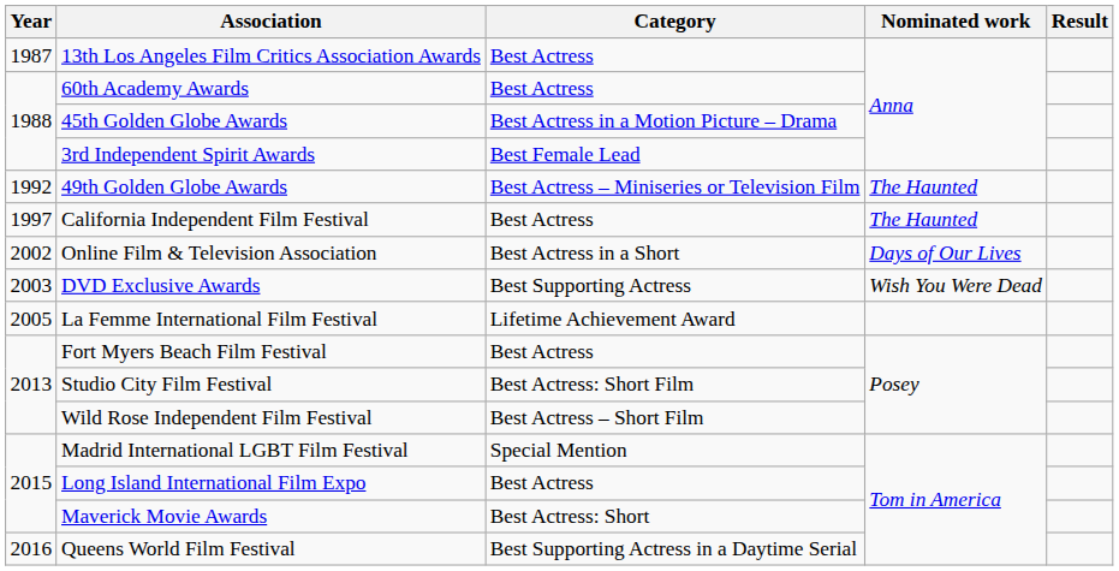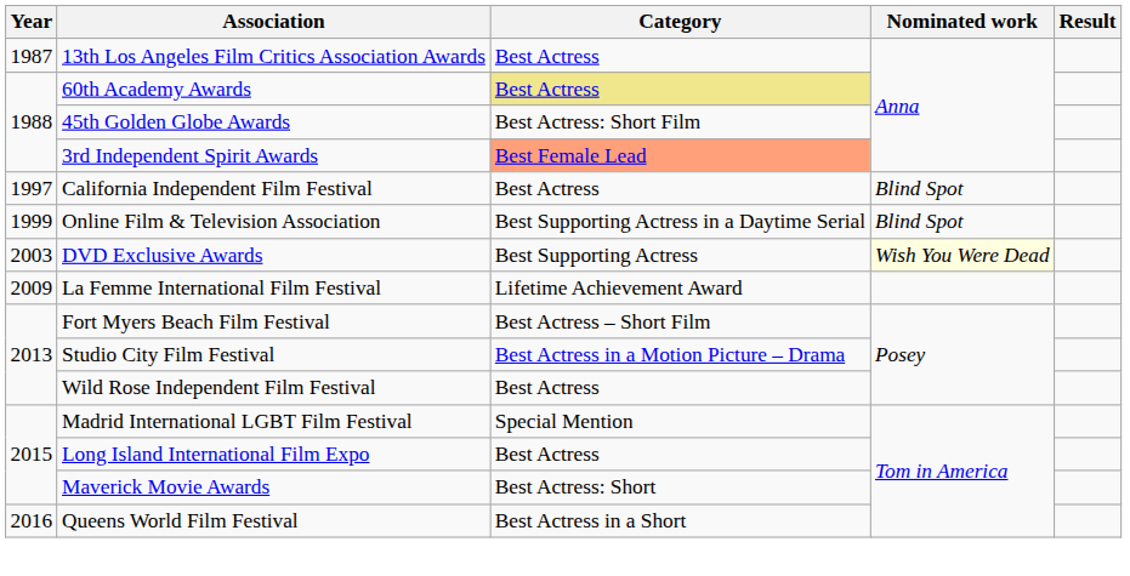60th Academy Awards | Category: no background -> khaki background
45th Golden Globe Awards | Category: Best Actress in a Motion Picture – Drama -> Best Actress: Short Film
3rd Independent Spirit Awards | Category: no background -> lightsalmon background
- row: 1992 | 49th Golden Globe Awards | Best Actress – Miniseries or Television Film | The Haunted
California Independent Film Festival | Nominated work: The Haunted -> Blind Spot
Online Film & Television Association | Year: 2002 -> 1999
Online Film & Television Association | Category: Best Actress in a Short -> Best Supporting Actress in a Daytime Serial
Online Film & Television Association | Nominated work: Days of Our Lives -> Blind Spot
DVD Exclusive Awards | Nominated work: no background -> lightyellow background
La Femme International Film Festival | Year: 2005 -> 2009
Fort Myers Beach Film Festival | Category: Best Actress -> Best Actress – Short Film
Studio City Film Festival | Category: Best Actress: Short Film -> Best Actress in a Motion Picture – Drama
Wild Rose Independent Film Festival | Category: Best Actress – Short Film -> Best Actress
Queens World Film Festival | Category: Best Supporting Actress in a Daytime Serial -> Best Actress in a Short
